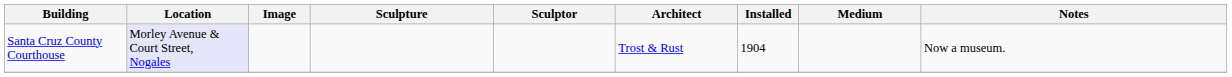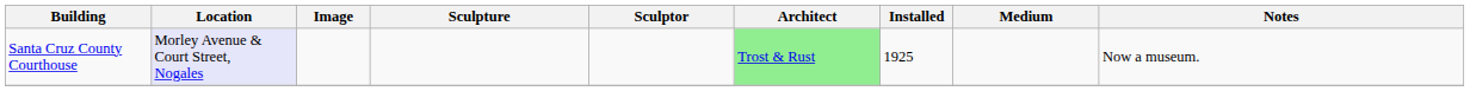Santa Cruz County Courthouse | Architect: no background -> lightgreen background
Santa Cruz County Courthouse | Installed: 1904 -> 1925
